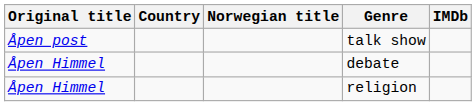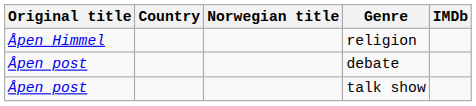rows swapped: religion <-> talk show
debate | Original title: Åpen Himmel -> Åpen post
